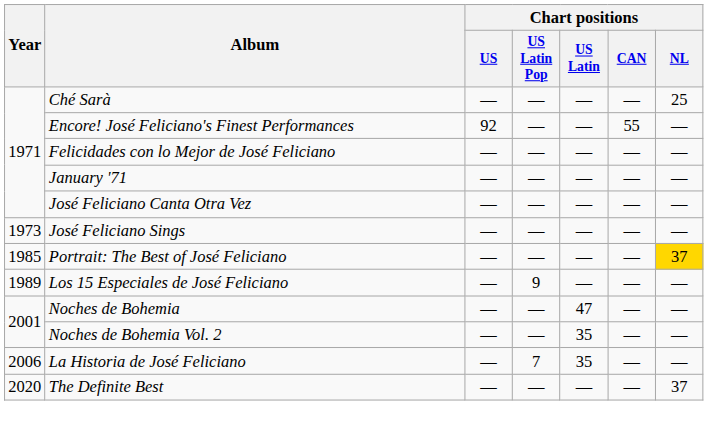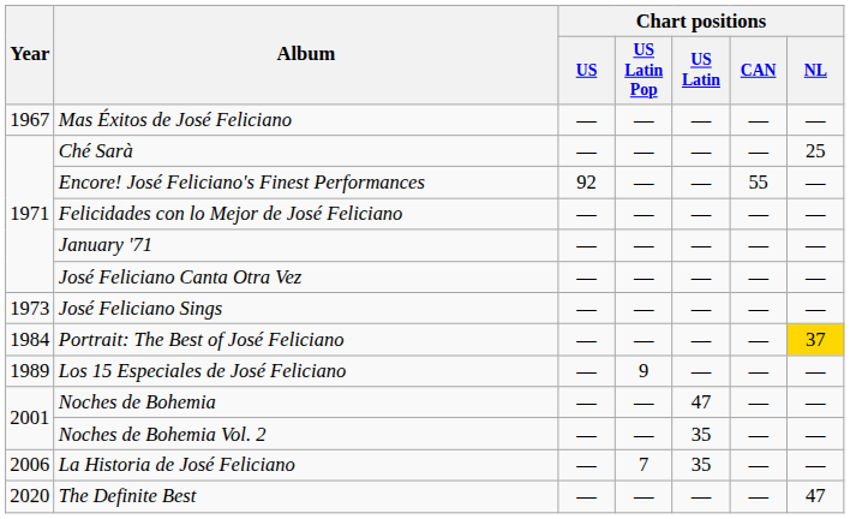+ row: 1967 | Mas Éxitos de José Feliciano | — | — | — | — | —
Portrait: The Best of José Feliciano | Year: 1985 -> 1984
The Definite Best | Chart positions / NL: 37 -> 47
